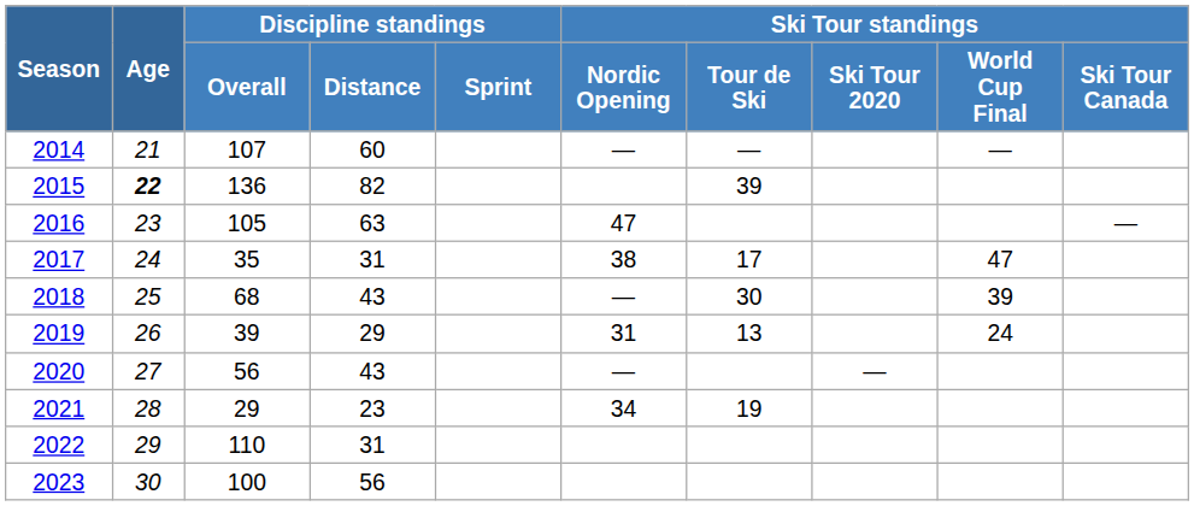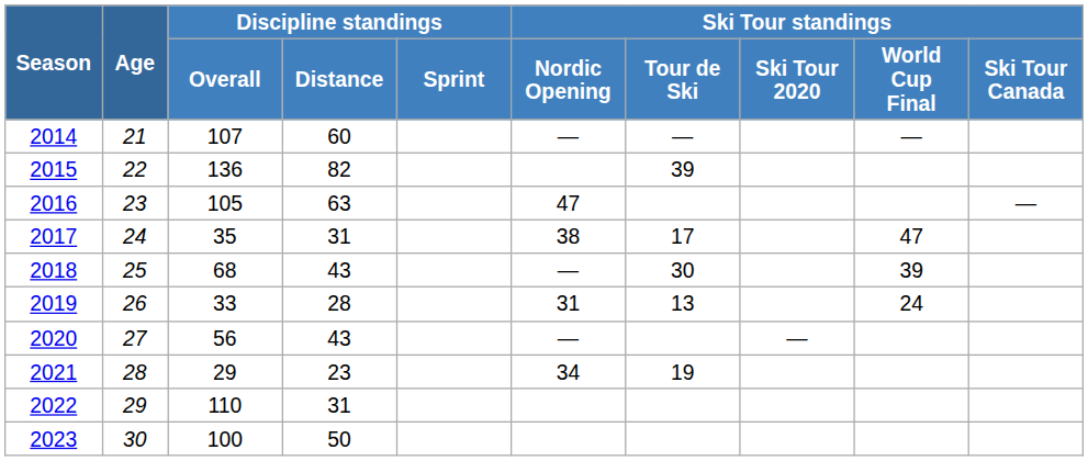2015 | Age: bold -> normal
2019 | Discipline standings / Overall: 39 -> 33
2019 | Discipline standings / Distance: 29 -> 28
2023 | Discipline standings / Distance: 56 -> 50
